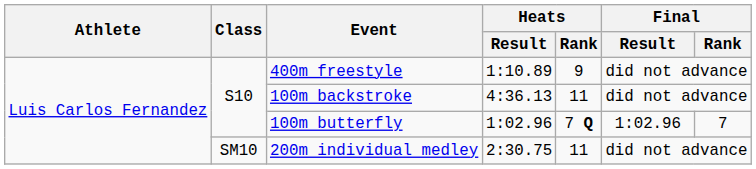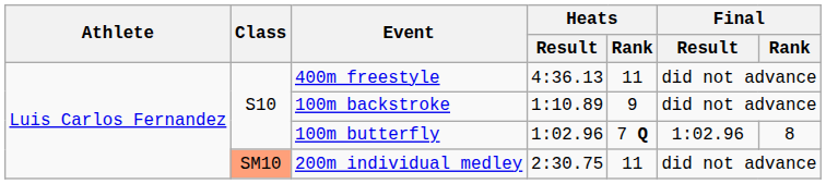400m freestyle | Heats / Result: 1:10.89 -> 4:36.13
400m freestyle | Heats / Rank: 9 -> 11
100m backstroke | Heats / Result: 4:36.13 -> 1:10.89
100m backstroke | Heats / Rank: 11 -> 9
100m butterfly | Final / Rank: 7 -> 8
200m individual medley | Class: no background -> lightsalmon background
